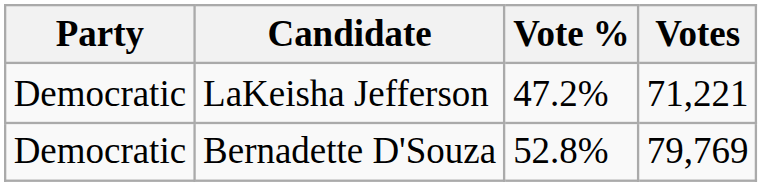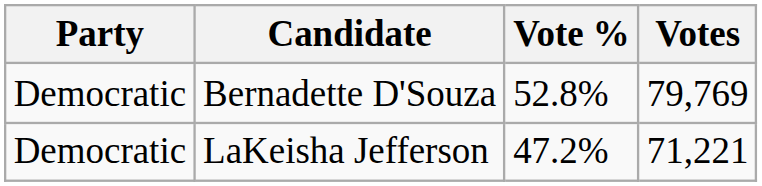rows swapped: Bernadette D'Souza <-> LaKeisha Jefferson
